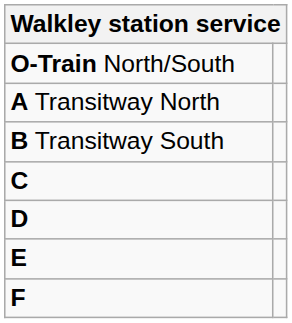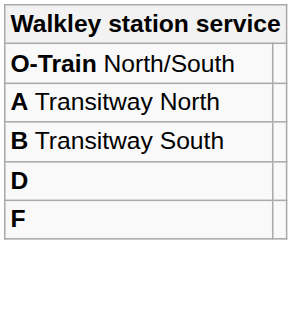- row: C
- row: E
